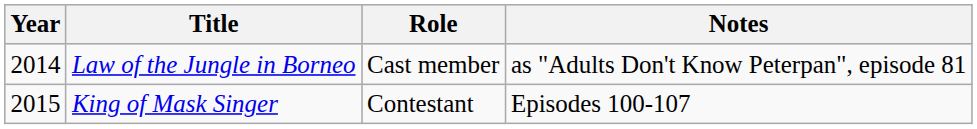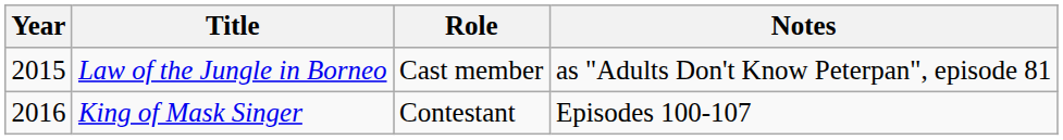Law of the Jungle in Borneo | Year: 2014 -> 2015
King of Mask Singer | Year: 2015 -> 2016
